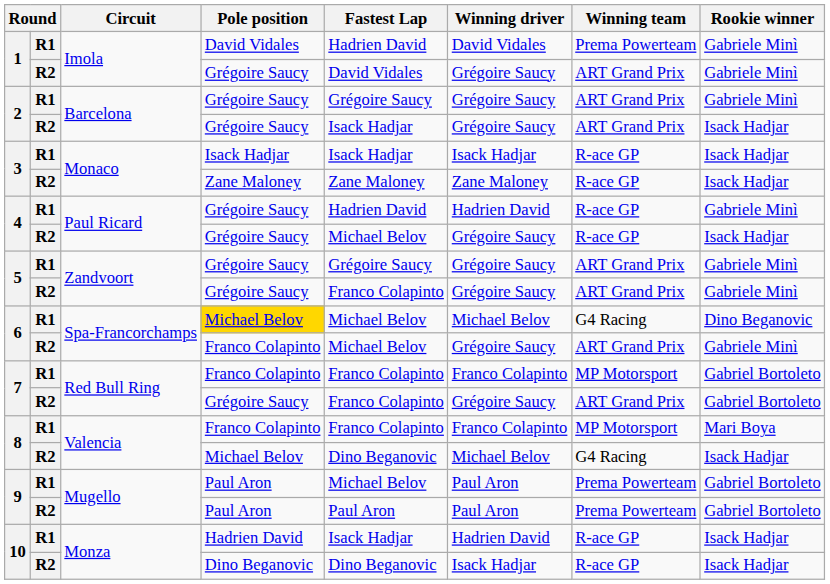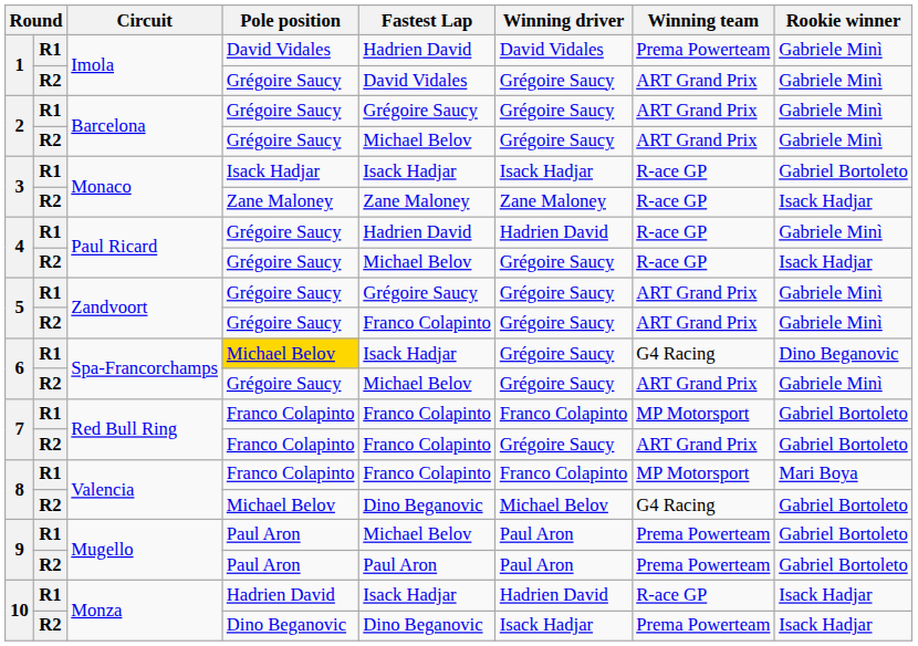2 / R2 | Fastest Lap: Isack Hadjar -> Michael Belov
2 / R2 | Rookie winner: Isack Hadjar -> Gabriele Minì
3 / R1 | Rookie winner: Isack Hadjar -> Gabriel Bortoleto
6 / R1 | Fastest Lap: Michael Belov -> Isack Hadjar
6 / R1 | Winning driver: Michael Belov -> Grégoire Saucy
6 / R2 | Pole position: Franco Colapinto -> Grégoire Saucy
7 / R2 | Pole position: Grégoire Saucy -> Franco Colapinto
8 / R2 | Rookie winner: Isack Hadjar -> Gabriel Bortoleto
10 / R2 | Winning team: R-ace GP -> Prema Powerteam
